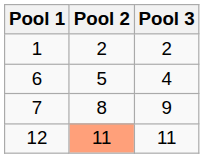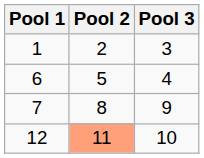1 | Pool 3: 2 -> 3
12 | Pool 3: 11 -> 10
